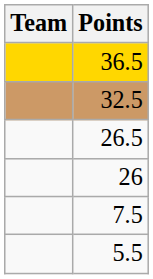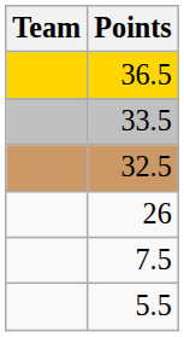+ row: 33.5
- row: 26.5
